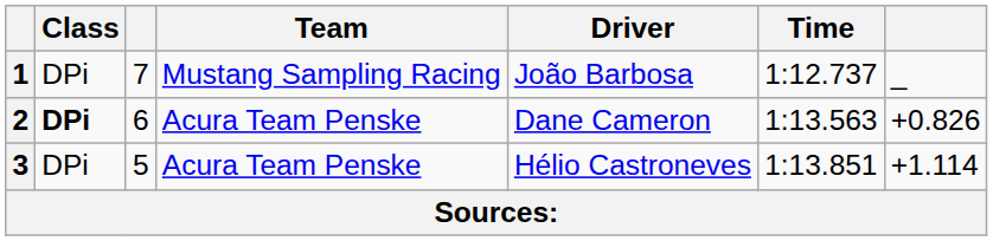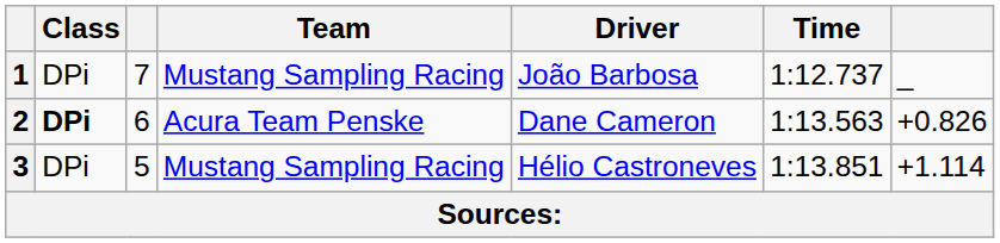3 | Team: Acura Team Penske -> Mustang Sampling Racing
